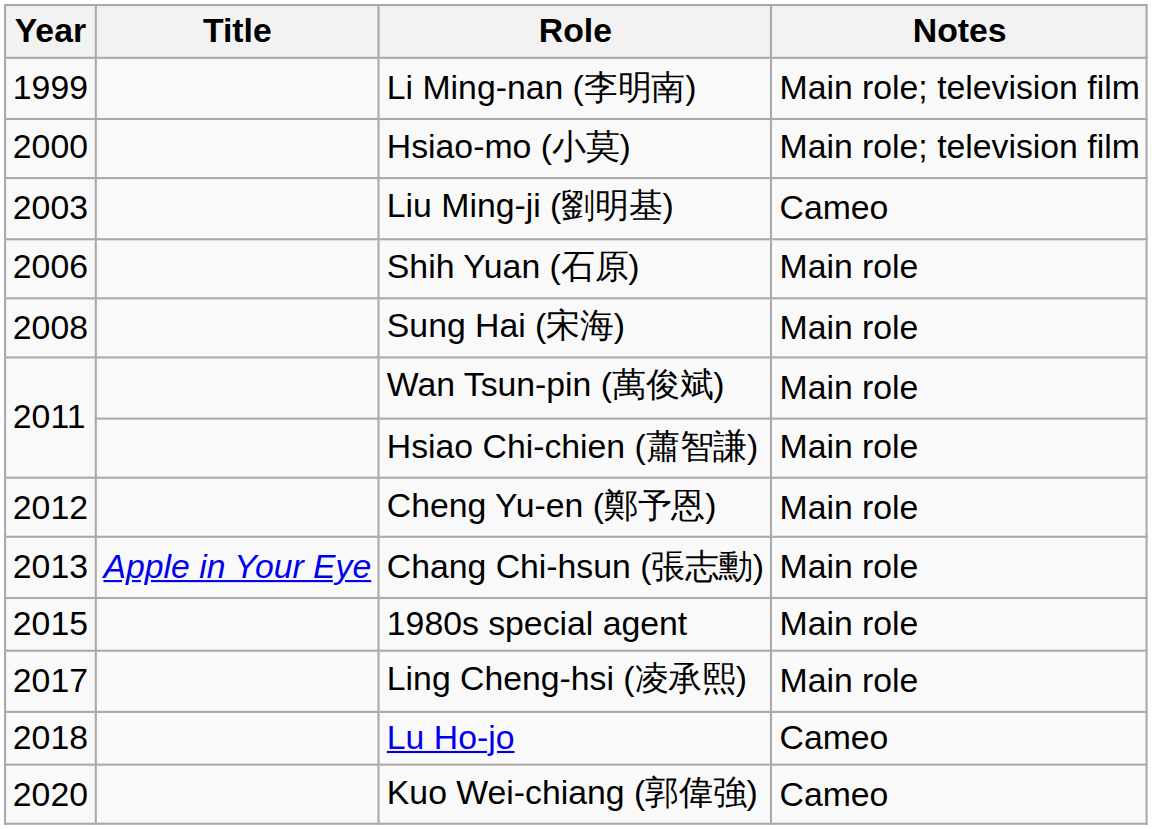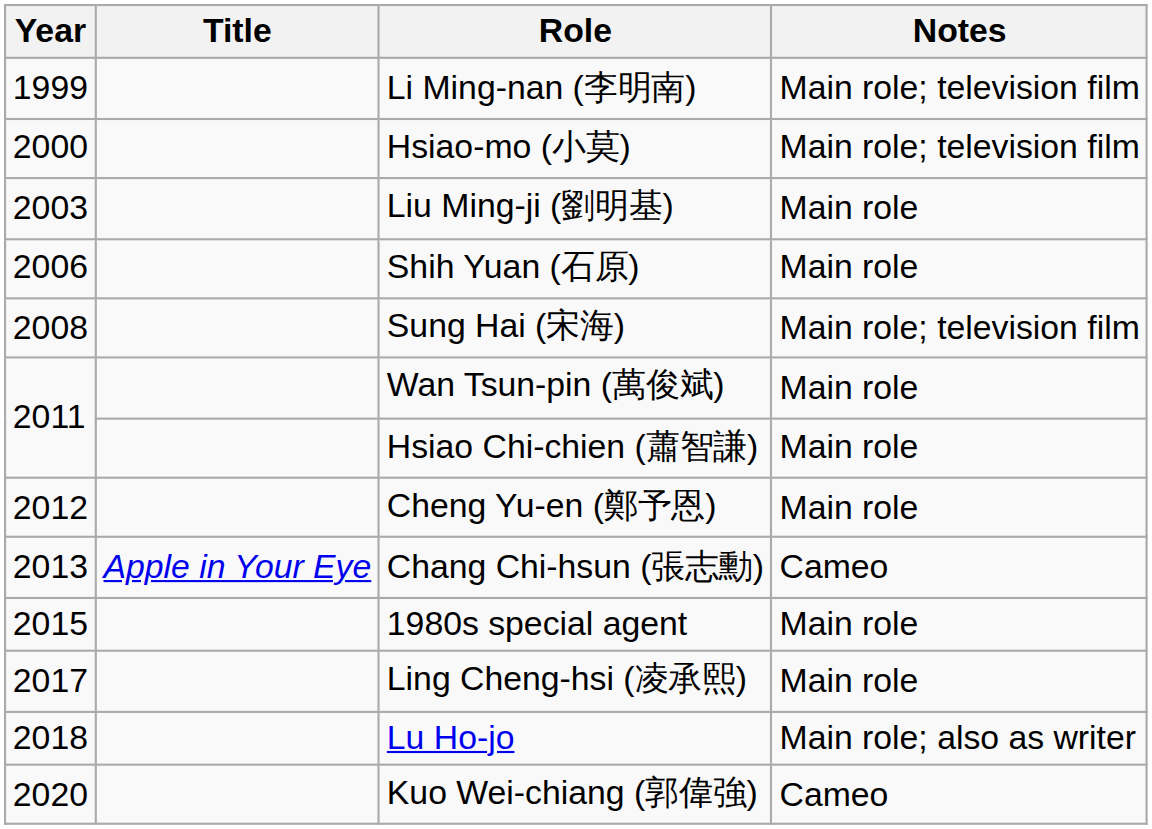Liu Ming-ji (劉明基) | Notes: Cameo -> Main role
Sung Hai (宋海) | Notes: Main role -> Main role; television film
Chang Chi-hsun (張志勳) | Notes: Main role -> Cameo
Lu Ho-jo | Notes: Cameo -> Main role; also as writer
